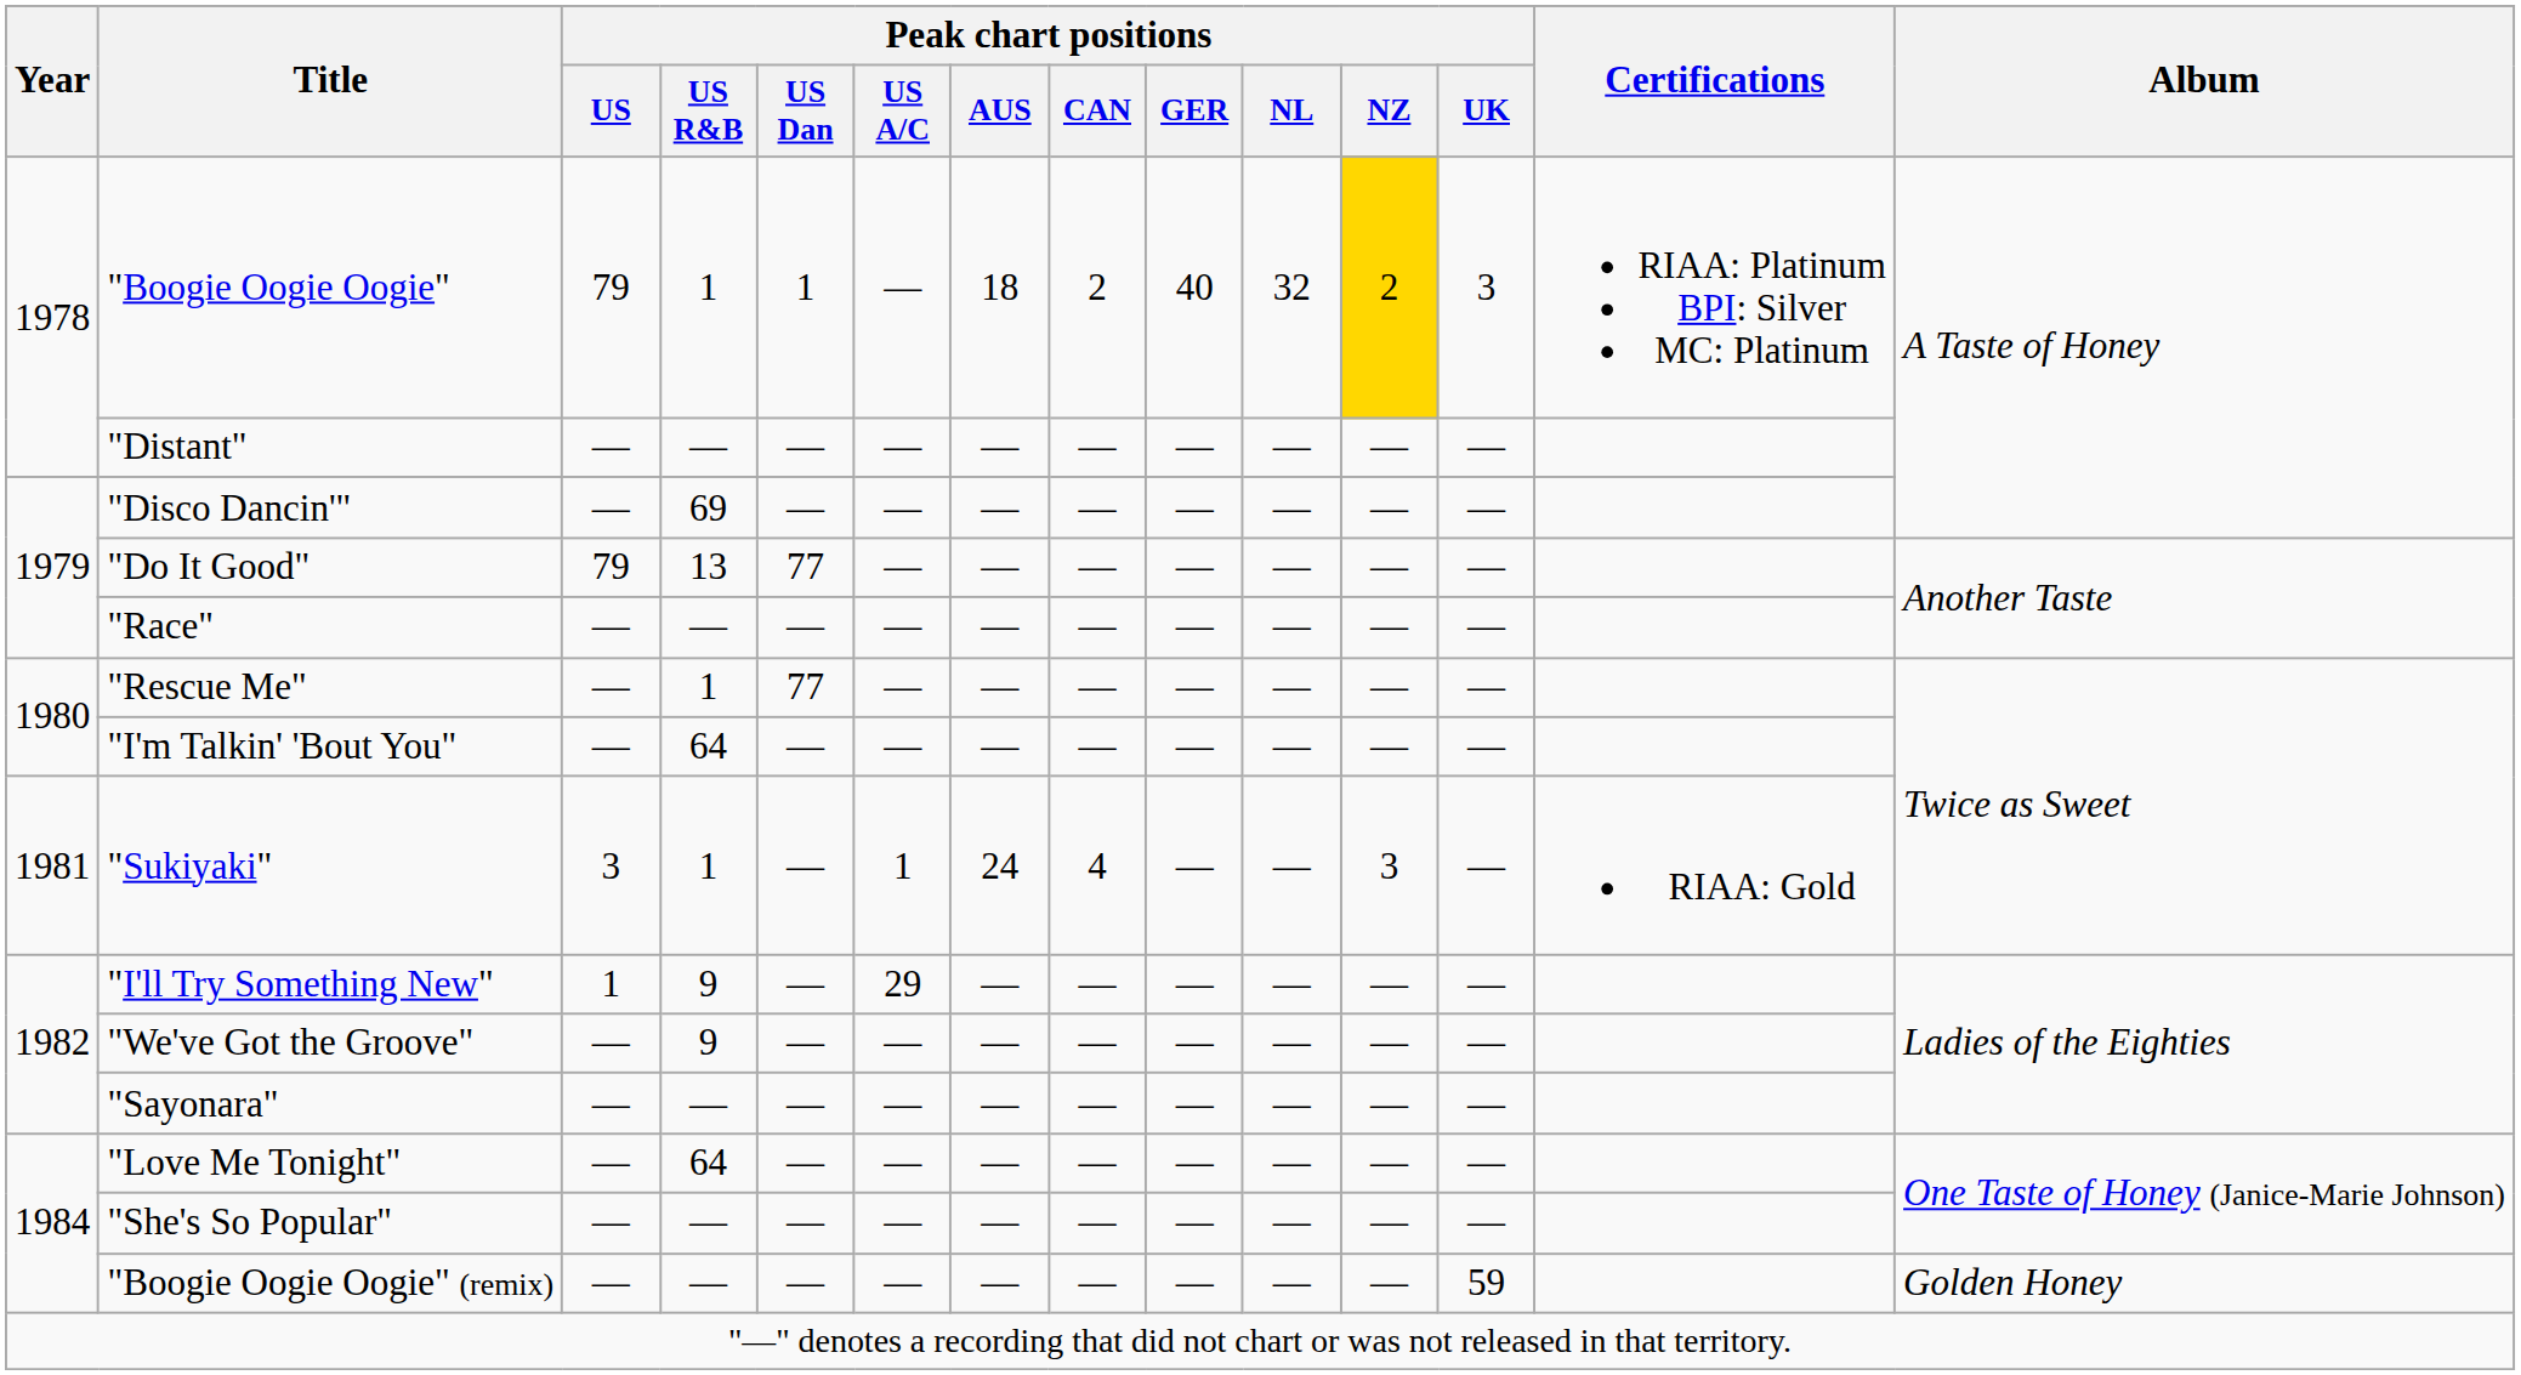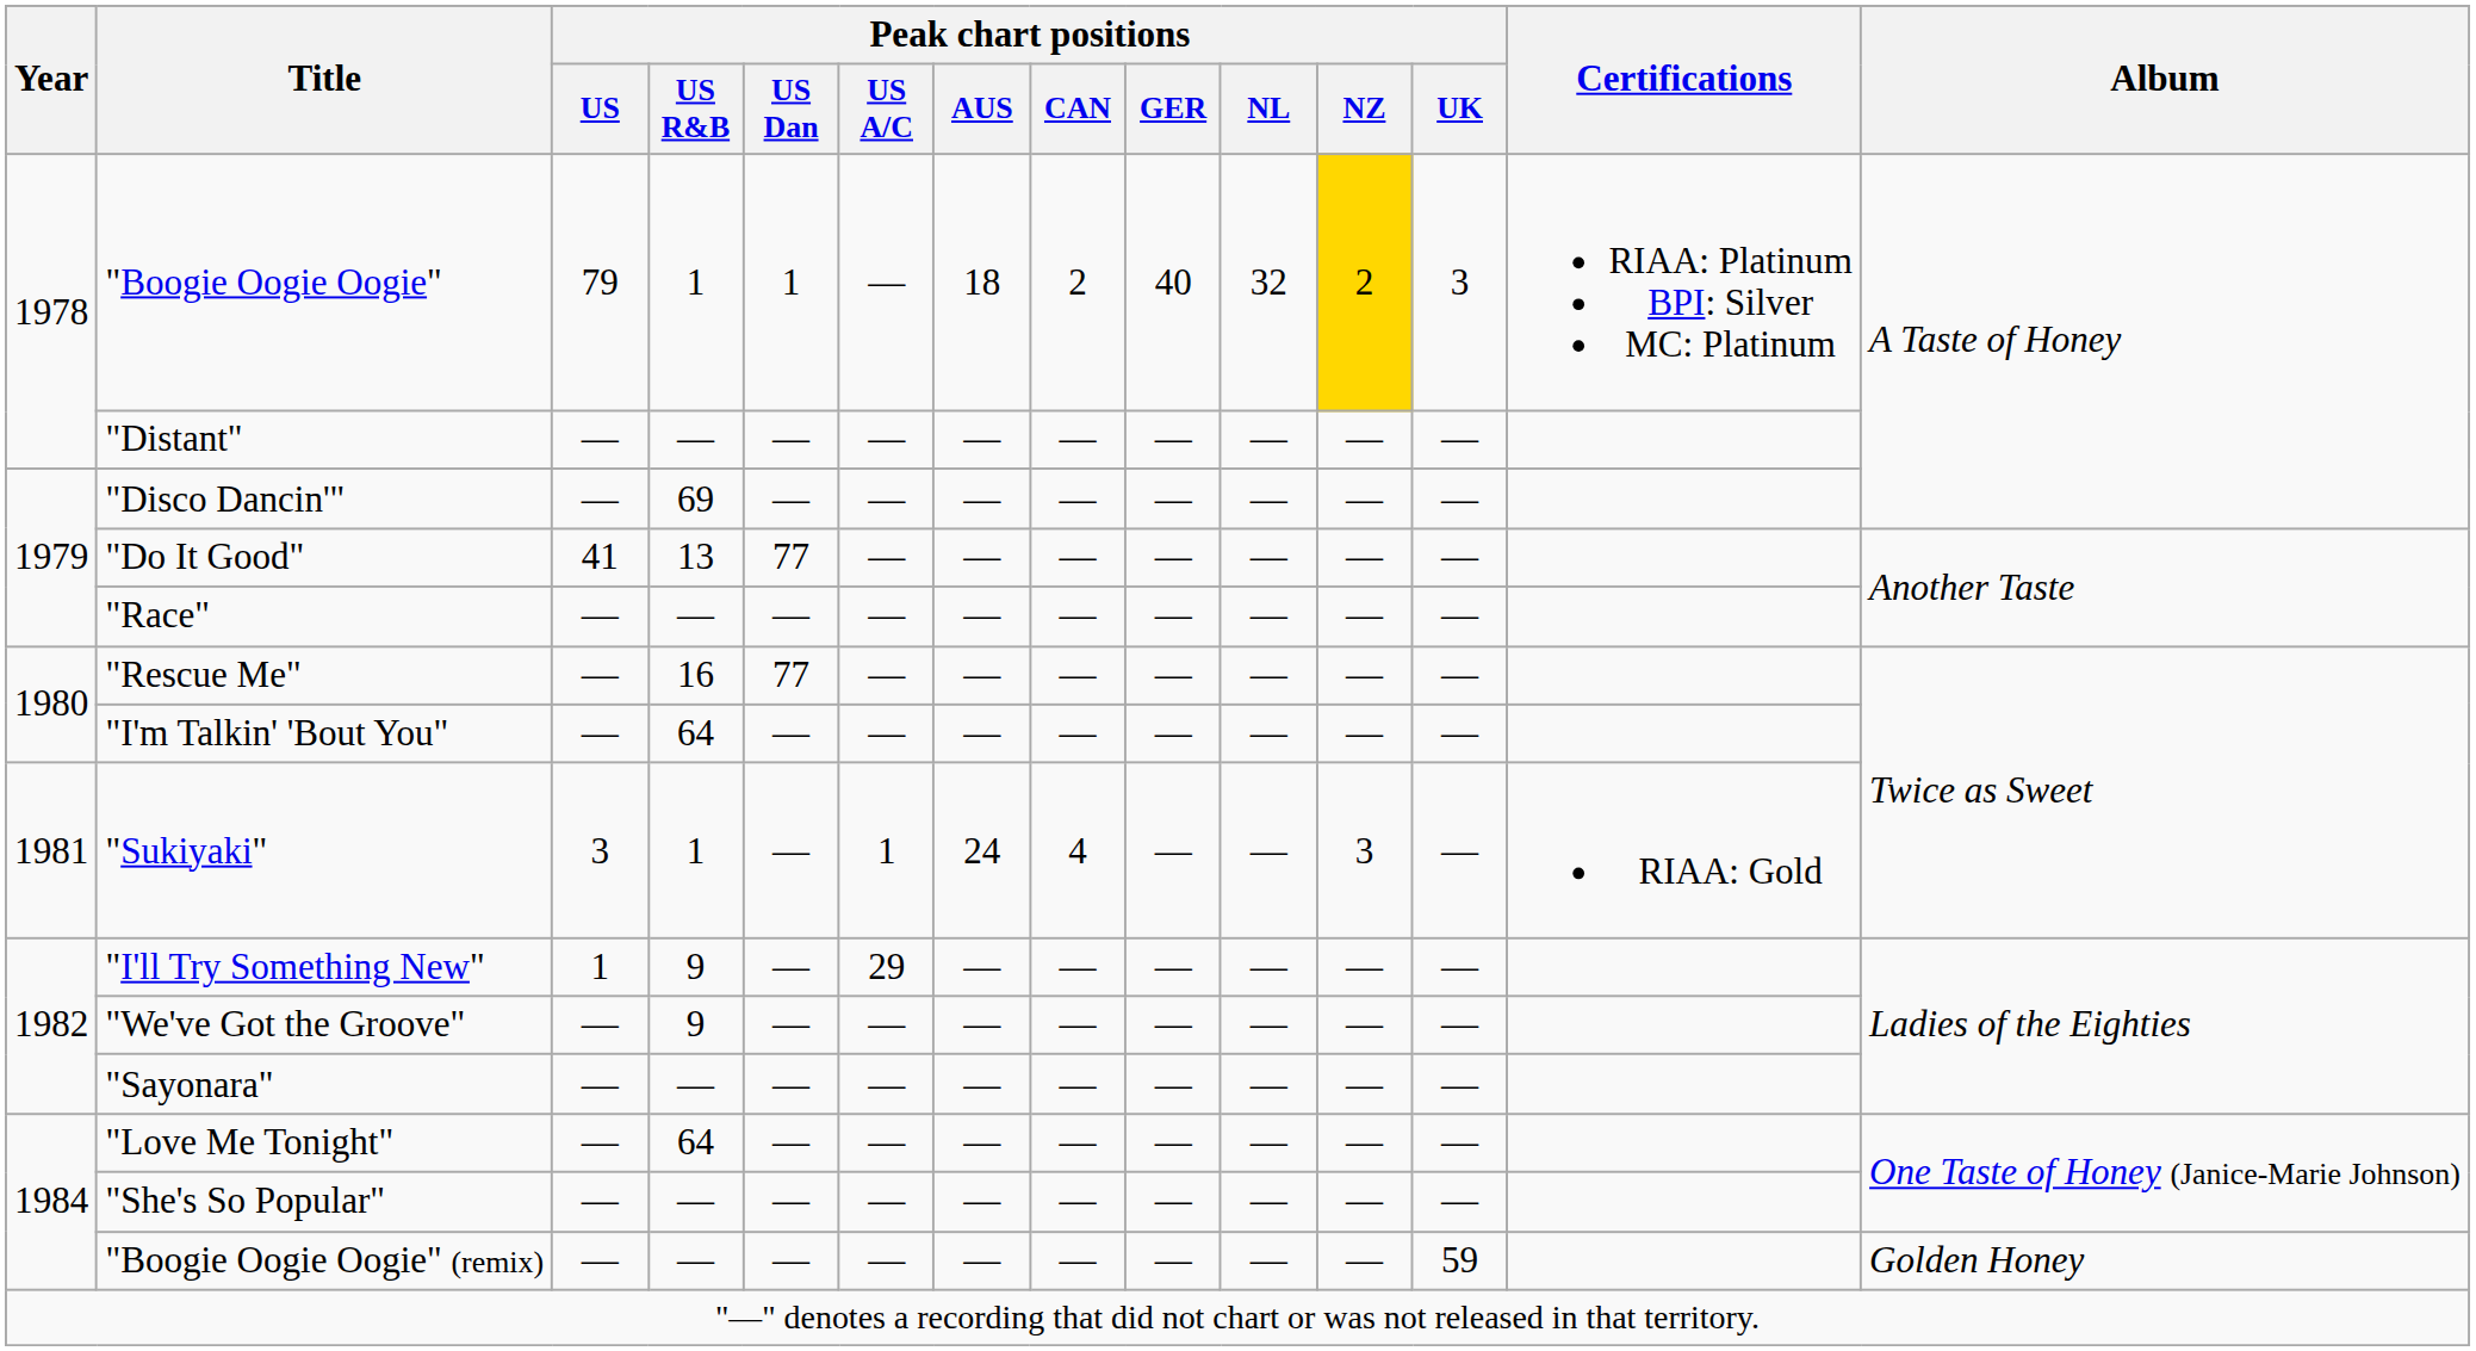"Do It Good" | Peak chart positions / US: 79 -> 41
"Rescue Me" | Peak chart positions / US R&B: 1 -> 16
